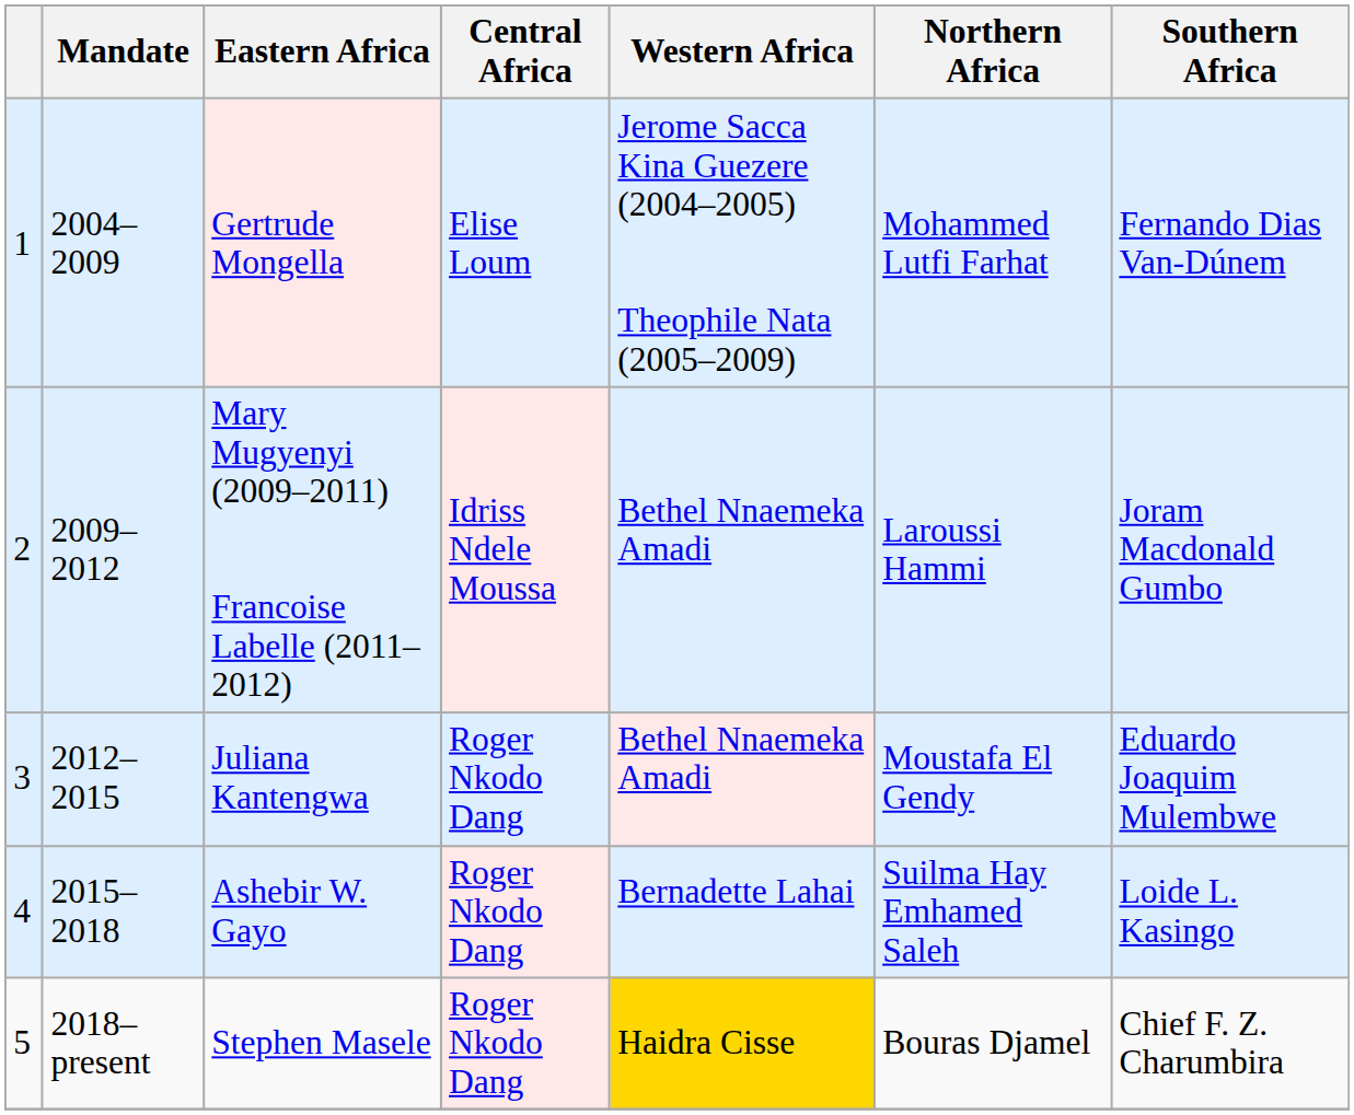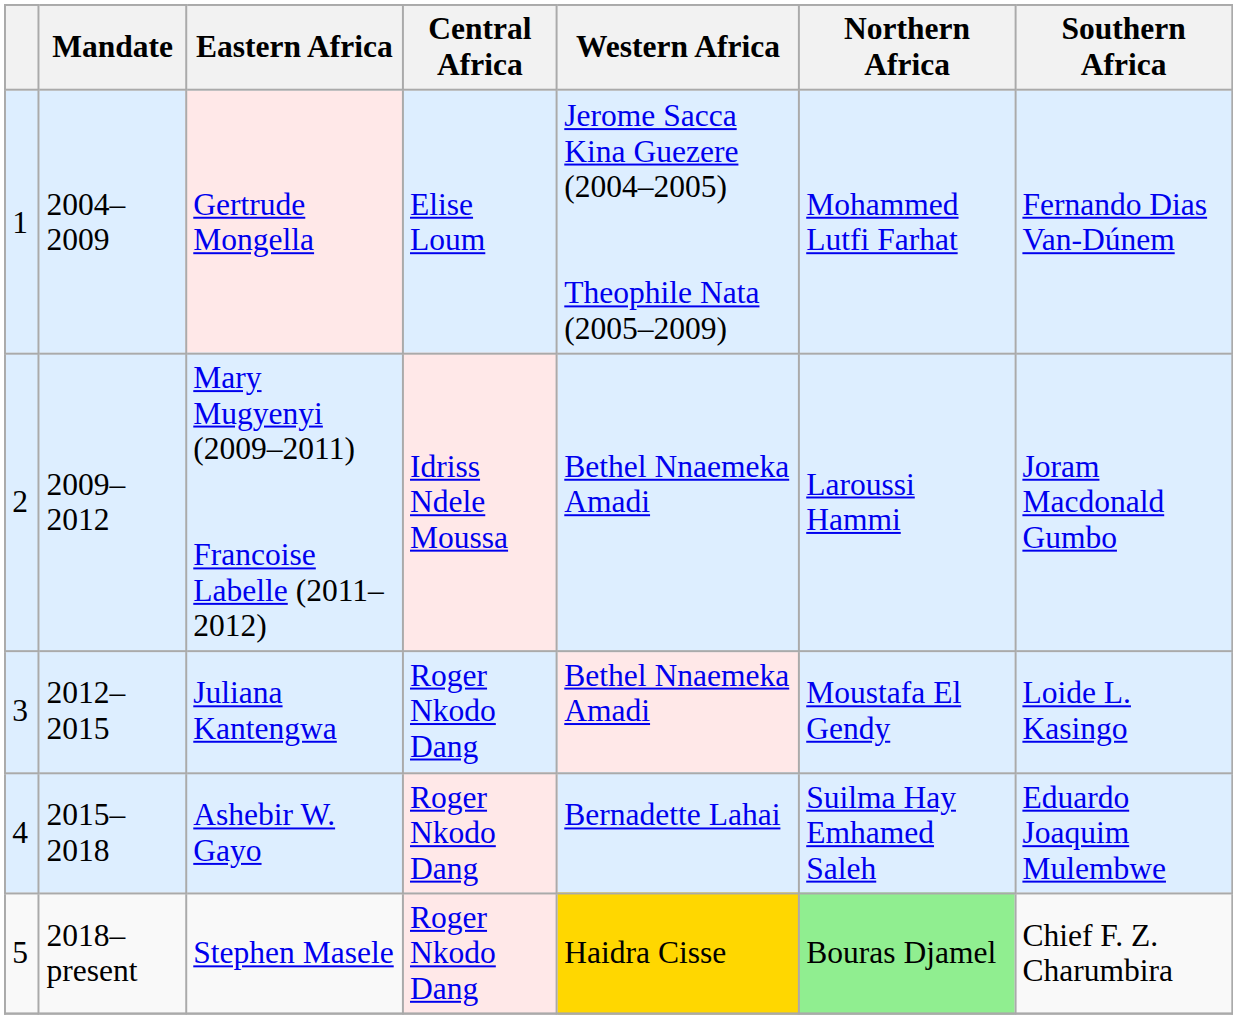Juliana Kantengwa | Southern Africa: Eduardo Joaquim Mulembwe -> Loide L. Kasingo
Ashebir W. Gayo | Southern Africa: Loide L. Kasingo -> Eduardo Joaquim Mulembwe
Stephen Masele | Northern Africa: no background -> lightgreen background
